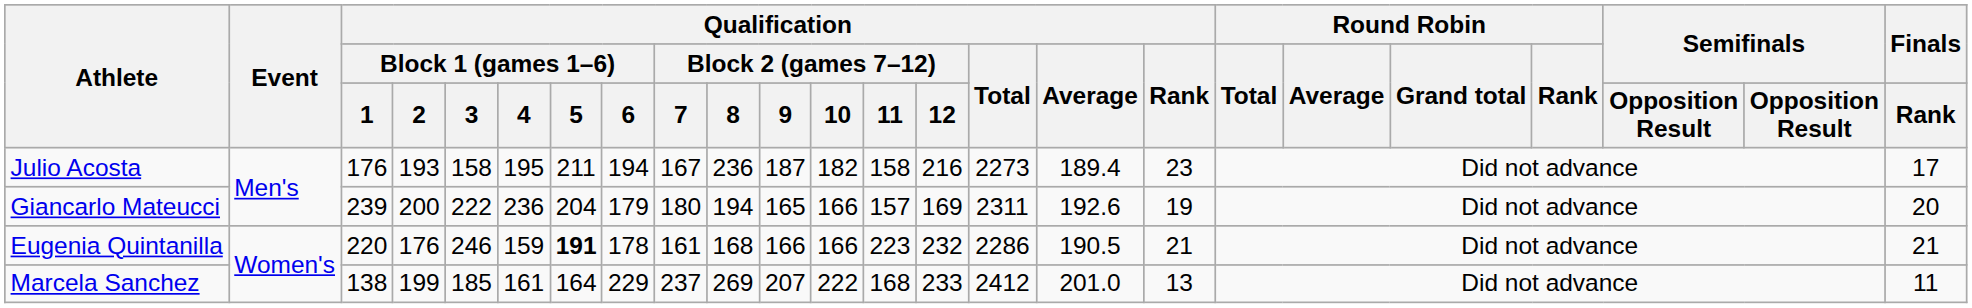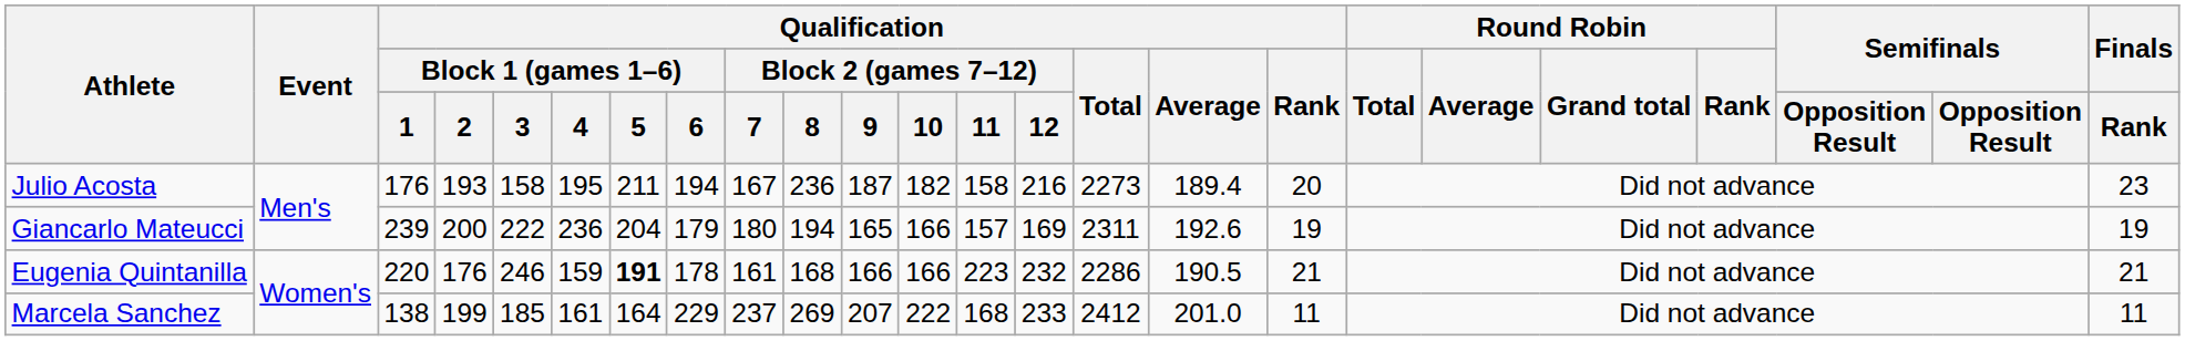Julio Acosta | Qualification / Rank: 23 -> 20
Julio Acosta | Finals / Rank: 17 -> 23
Giancarlo Mateucci | Finals / Rank: 20 -> 19
Marcela Sanchez | Qualification / Rank: 13 -> 11
